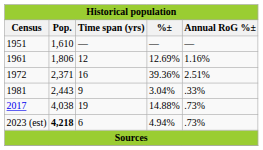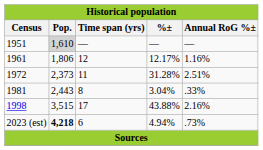1951 | Pop.: no background -> lightgrey background
1961 | %±: 12.69% -> 12.17%
1972 | Pop.: 2,371 -> 2,373
1972 | Time span (yrs): 16 -> 11
1972 | %±: 39.36% -> 31.28%
1981 | Time span (yrs): 9 -> 8
+ row: 1998 | 3,515 | 17 | 43.88% | 2.16%
- row: 2017 | 4,038 | 19 | 14.88% | .73%
